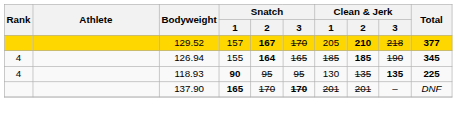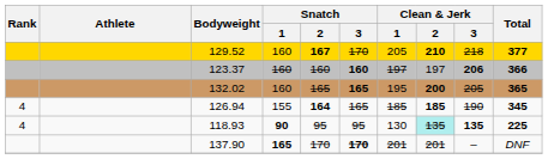129.52 | Snatch / 1: 157 -> 160
+ row: 123.37 | 160 | 160 | 160 | 197 | 197 | 206 | 366
+ row: 132.02 | 160 | 165 | 165 | 195 | 200 | 205 | 365
118.93 | Clean & Jerk / 2: no background -> paleturquoise background
